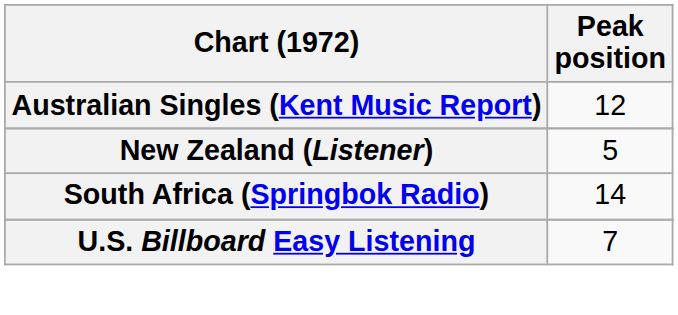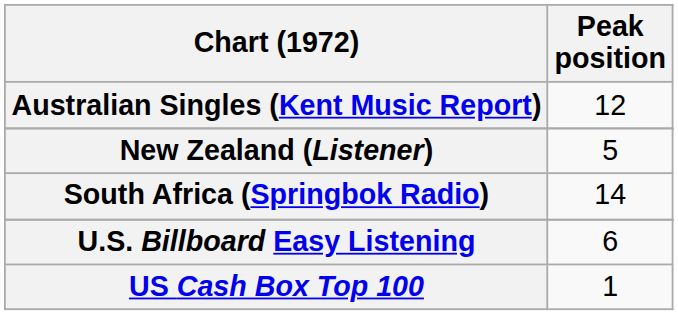U.S. Billboard Easy Listening | Peak position: 7 -> 6
+ row: US Cash Box Top 100 | 1
